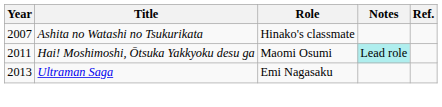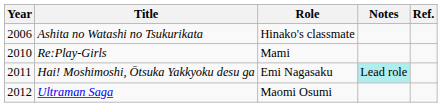Ashita no Watashi no Tsukurikata | Year: 2007 -> 2006
+ row: 2010 | Re:Play-Girls | Mami
Hai! Moshimoshi, Ōtsuka Yakkyoku desu ga | Role: Maomi Osumi -> Emi Nagasaku
Ultraman Saga | Year: 2013 -> 2012
Ultraman Saga | Role: Emi Nagasaku -> Maomi Osumi
